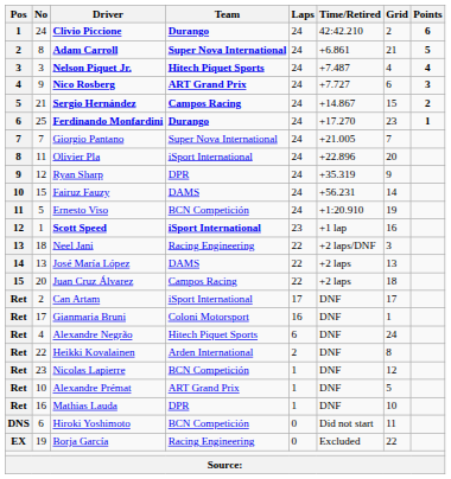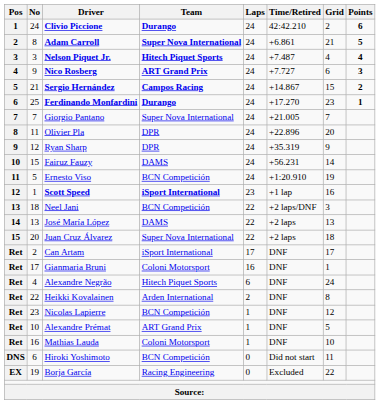Olivier Pla | Team: iSport International -> DPR
Neel Jani | Team: Racing Engineering -> BCN Competición
Juan Cruz Álvarez | Team: Campos Racing -> Super Nova International
Mathias Lauda | Team: DPR -> Coloni Motorsport
